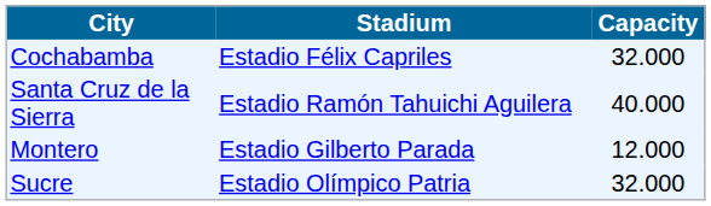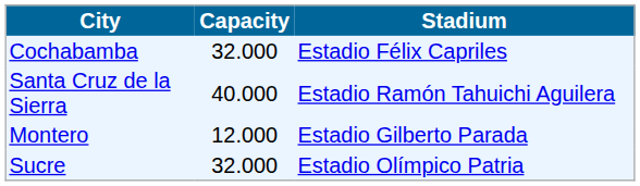columns swapped: Stadium <-> Capacity
